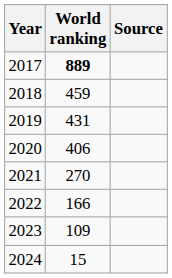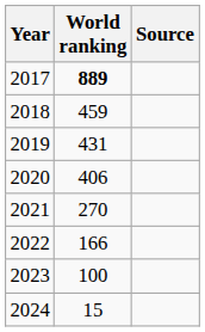2023 | World ranking: 109 -> 100
